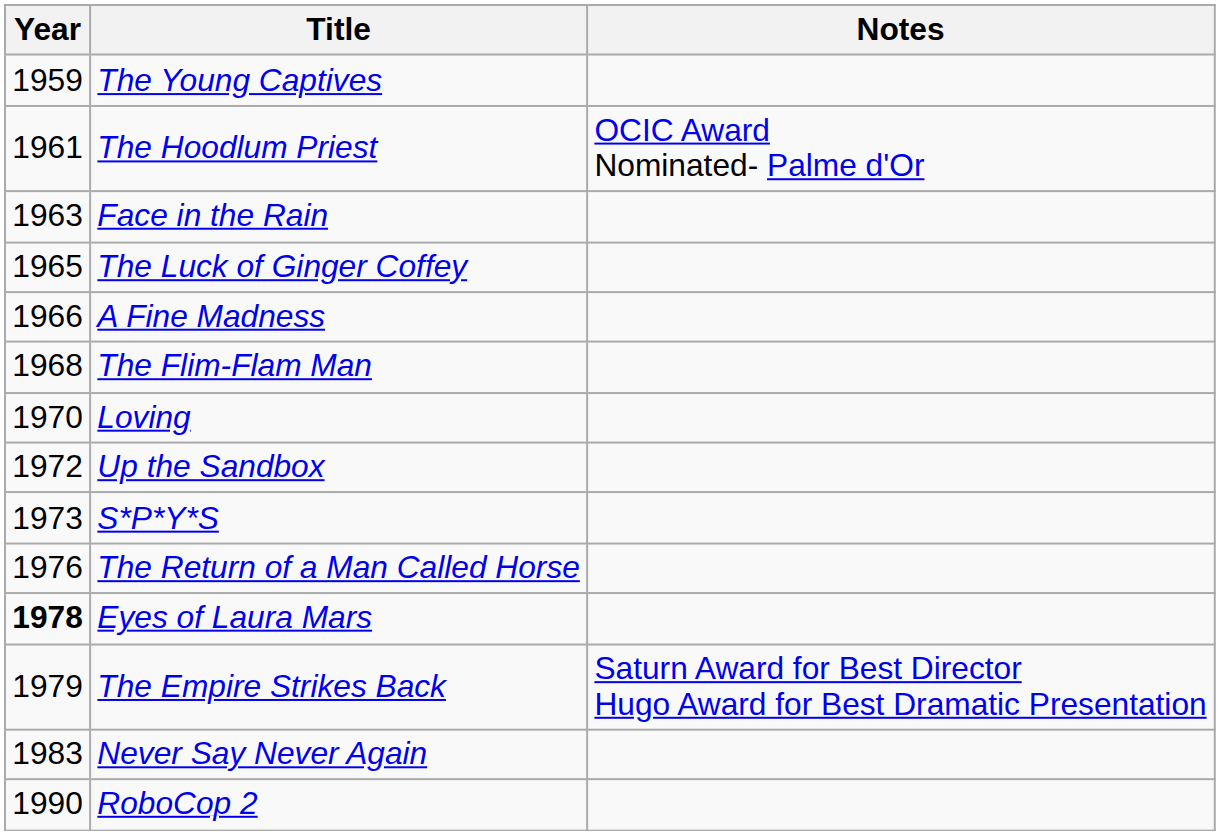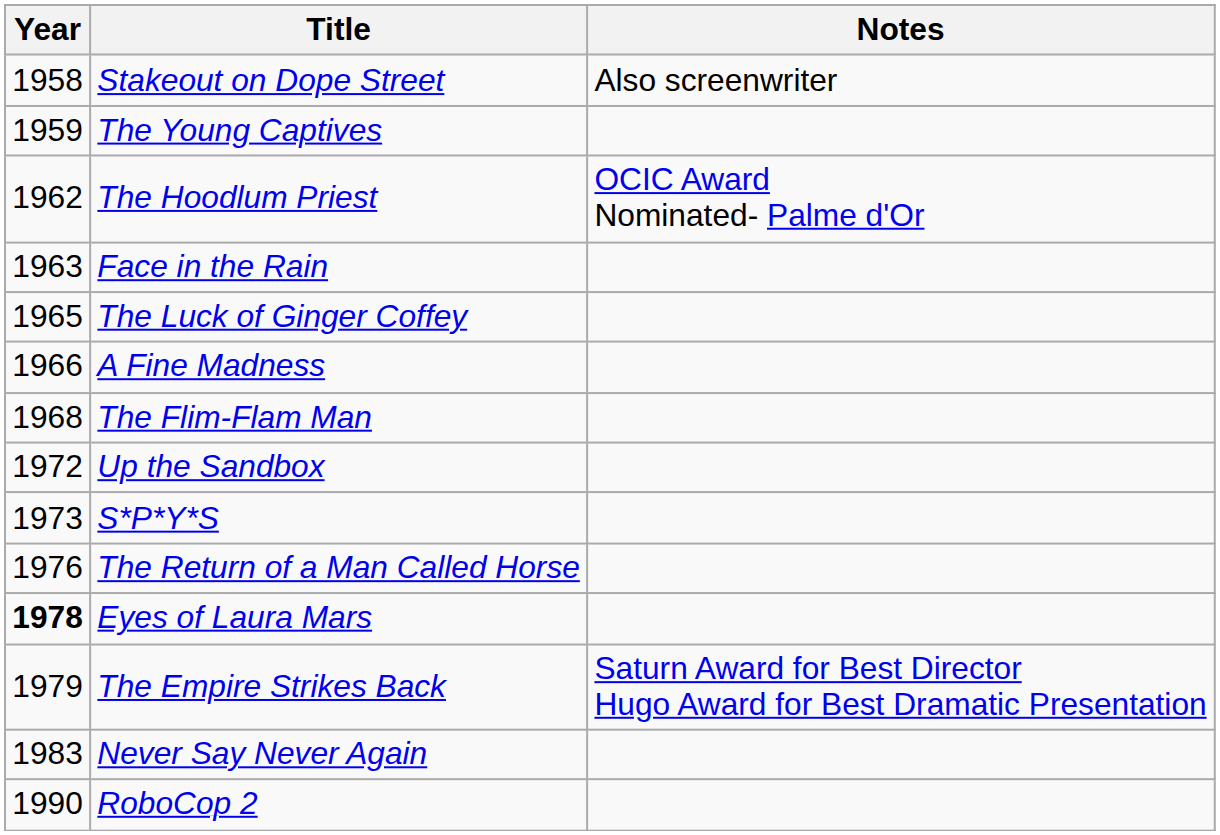+ row: 1958 | Stakeout on Dope Street | Also screenwriter
The Hoodlum Priest | Year: 1961 -> 1962
- row: 1970 | Loving
